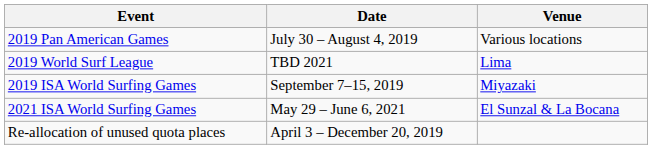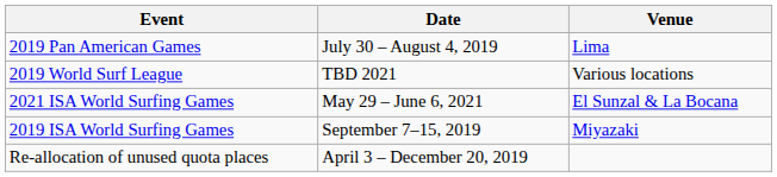2019 Pan American Games | Venue: Various locations -> Lima
2019 World Surf League | Venue: Lima -> Various locations
rows swapped: 2019 ISA World Surfing Games <-> 2021 ISA World Surfing Games
